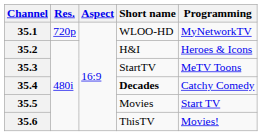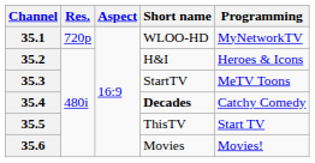35.5 | Short name: Movies -> ThisTV
35.6 | Short name: ThisTV -> Movies
